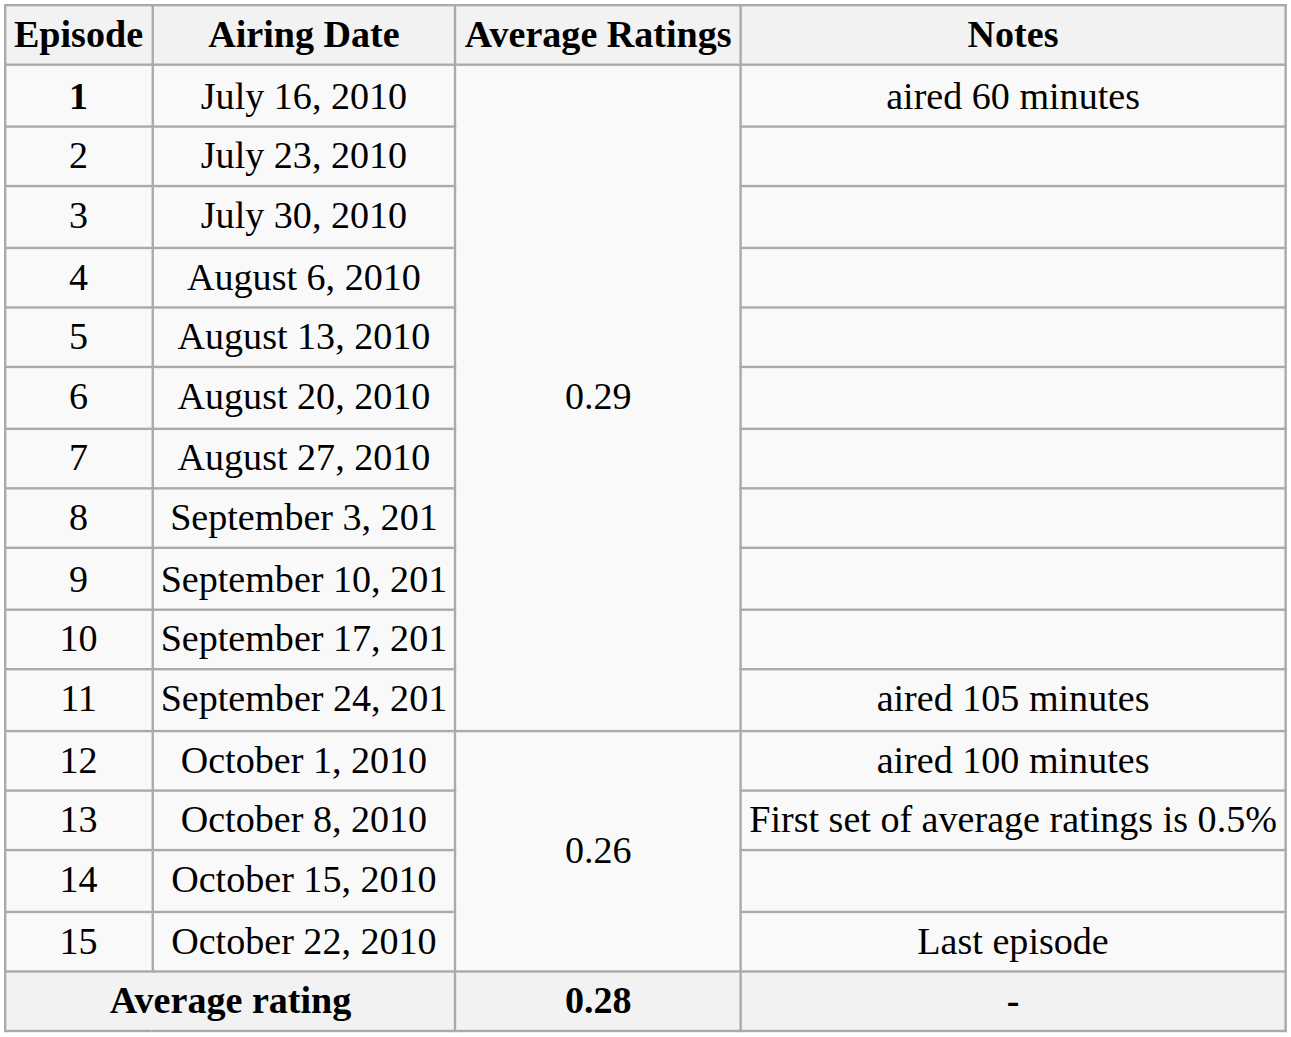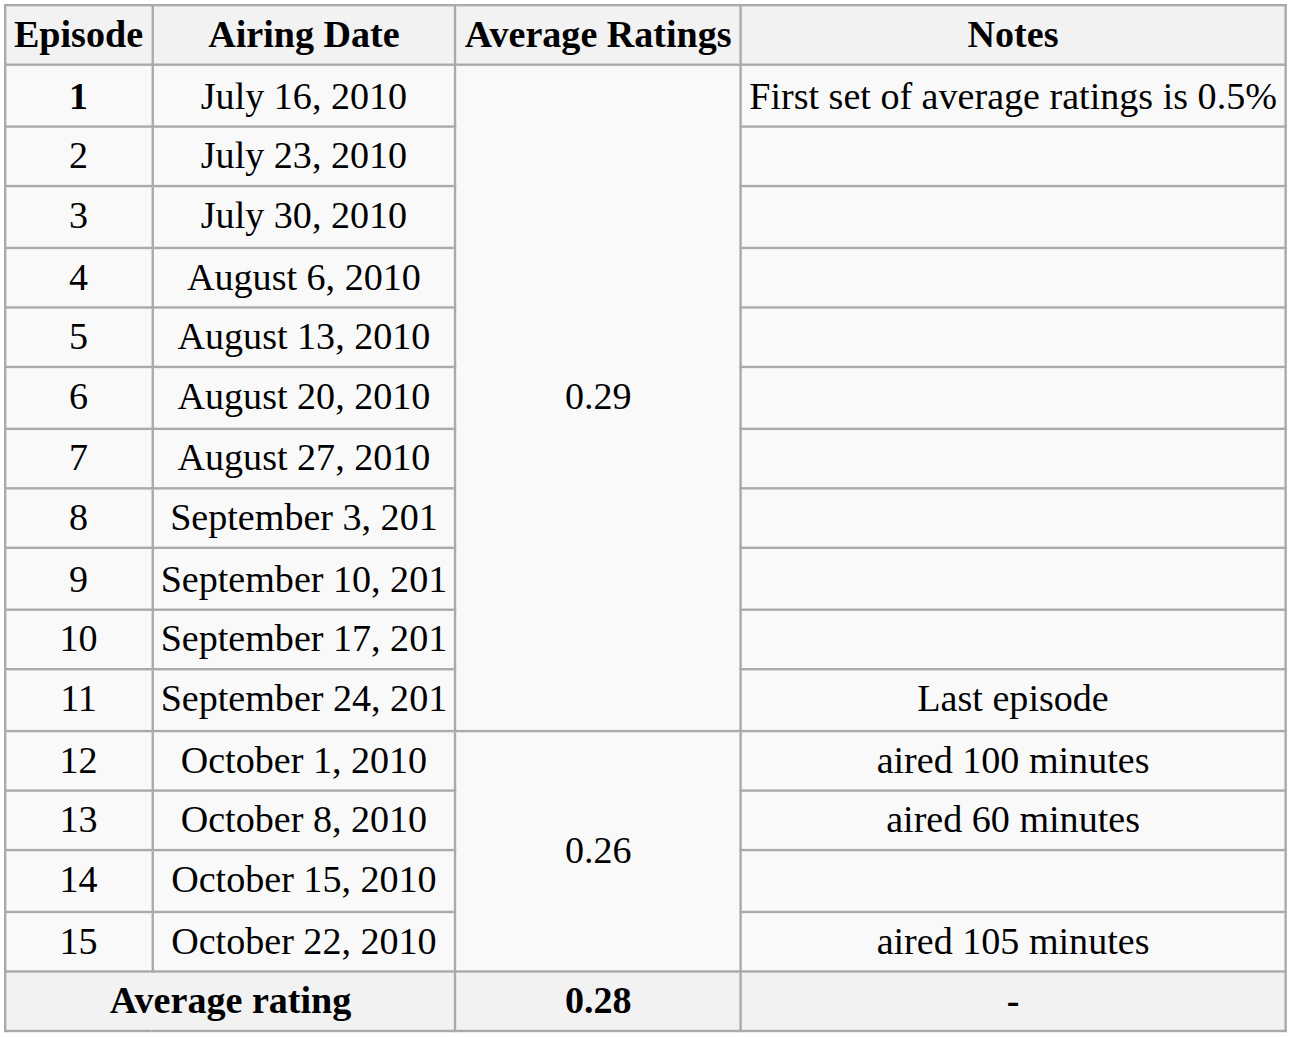July 16, 2010 | Notes: aired 60 minutes -> First set of average ratings is 0.5%
September 24, 201 | Notes: aired 105 minutes -> Last episode
October 8, 2010 | Notes: First set of average ratings is 0.5% -> aired 60 minutes
October 22, 2010 | Notes: Last episode -> aired 105 minutes
